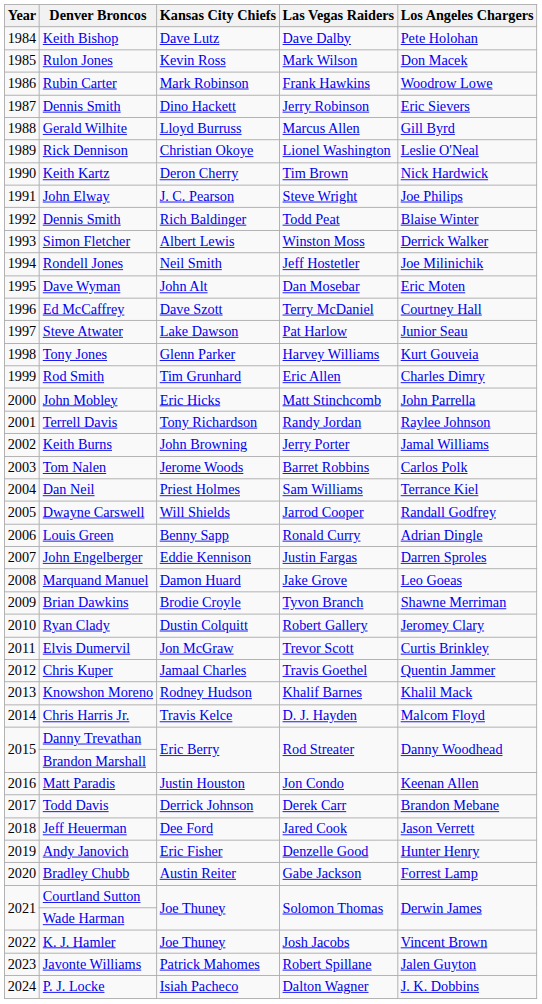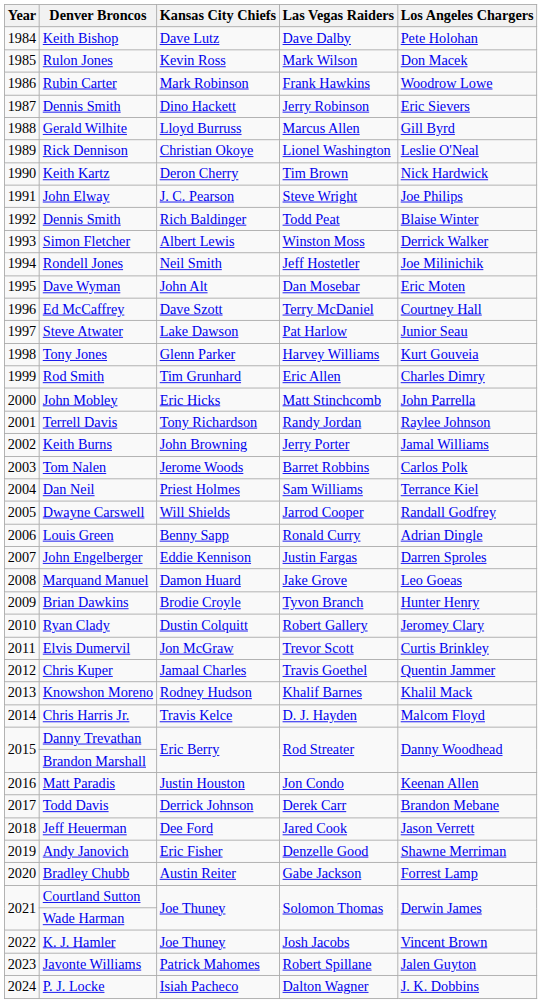Brian Dawkins | Los Angeles Chargers: Shawne Merriman -> Hunter Henry
Andy Janovich | Los Angeles Chargers: Hunter Henry -> Shawne Merriman
